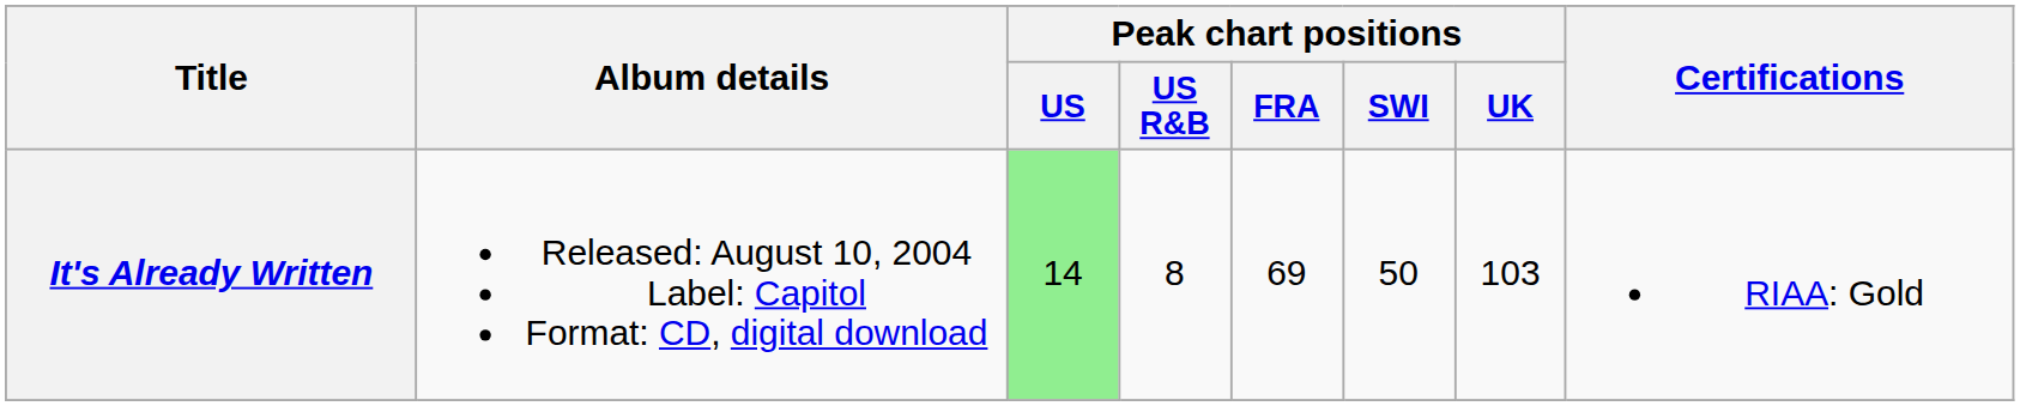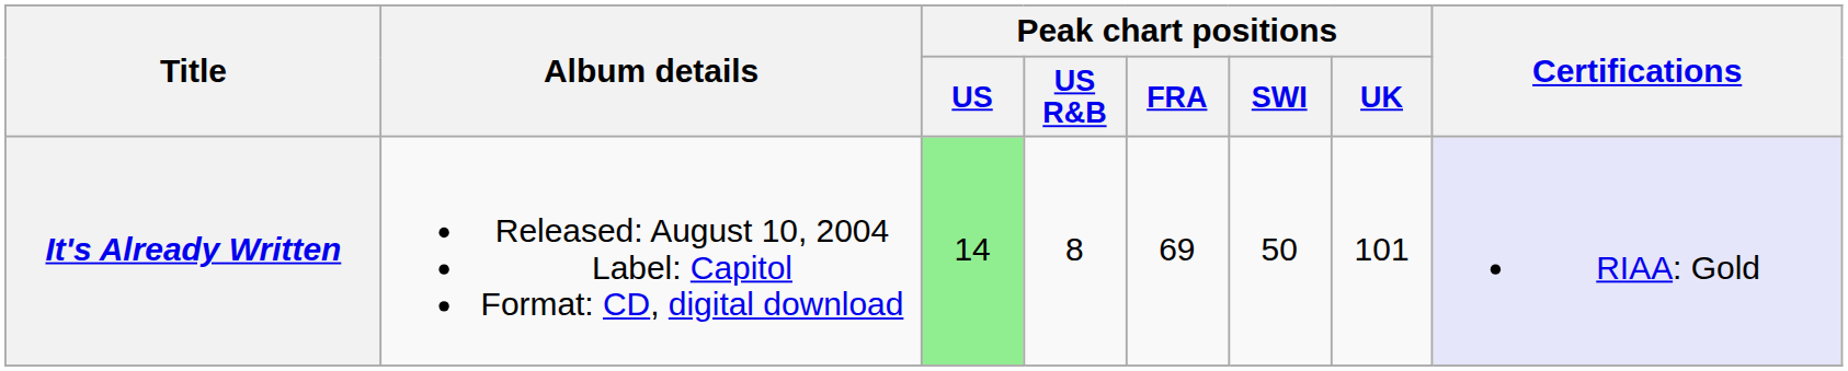It's Already Written | Peak chart positions / UK: 103 -> 101
It's Already Written | Certifications: no background -> lavender background
